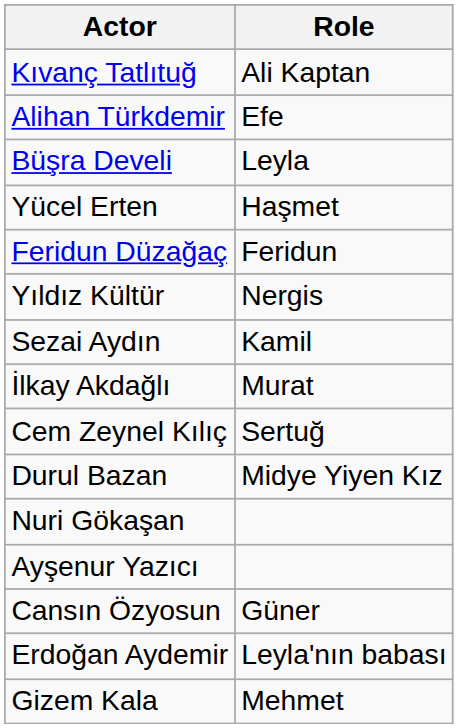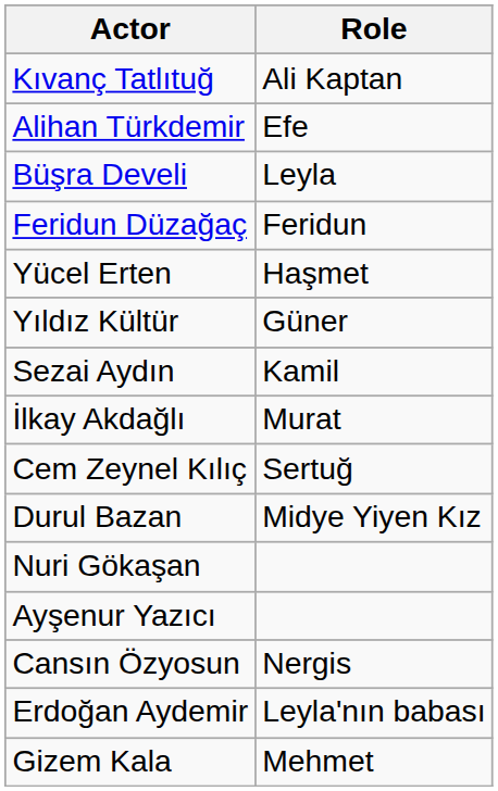rows swapped: Feridun Düzağaç <-> Yücel Erten
Yıldız Kültür | Role: Nergis -> Güner
Cansın Özyosun | Role: Güner -> Nergis
